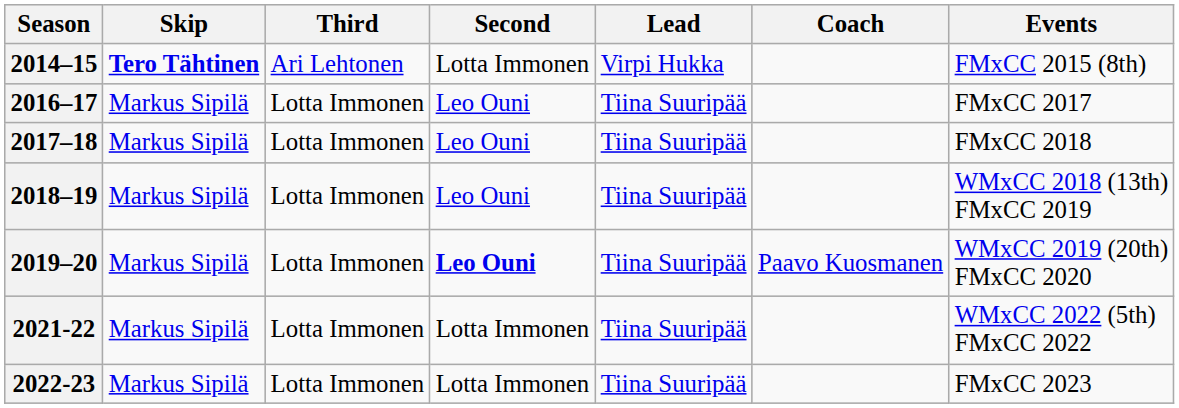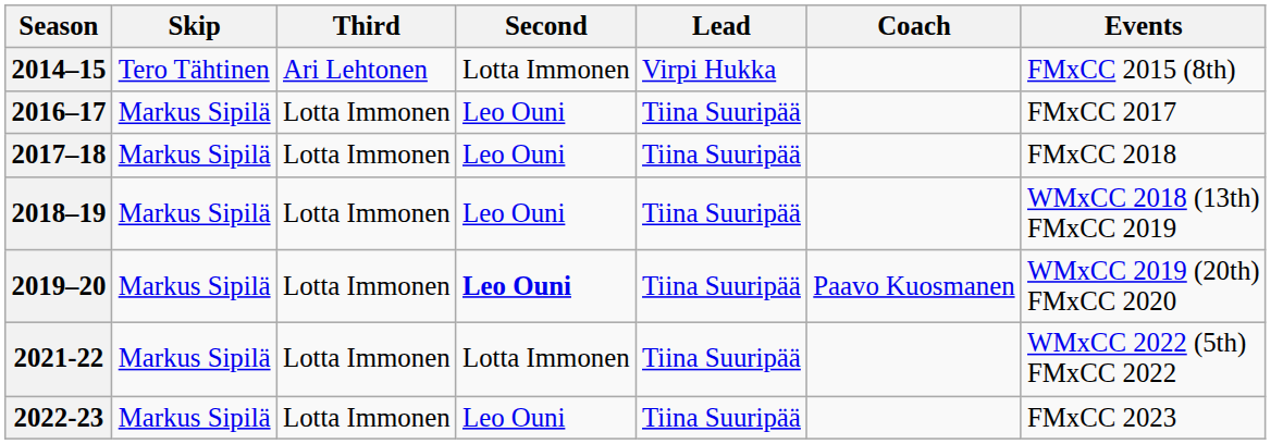2014–15 | Skip: bold -> normal
2022-23 | Second: Lotta Immonen -> Leo Ouni
